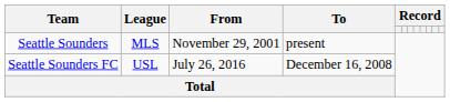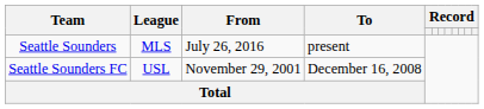Seattle Sounders | From: November 29, 2001 -> July 26, 2016
Seattle Sounders FC | From: July 26, 2016 -> November 29, 2001
